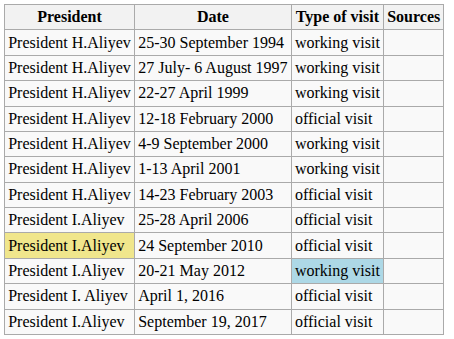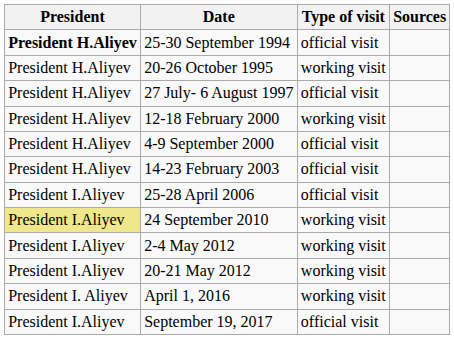25-30 September 1994 | President: normal -> bold
25-30 September 1994 | Type of visit: working visit -> official visit
+ row: President H.Aliyev | 20-26 October 1995 | working visit
27 July- 6 August 1997 | Type of visit: working visit -> official visit
- row: President H.Aliyev | 22-27 April 1999 | working visit
12-18 February 2000 | Type of visit: official visit -> working visit
4-9 September 2000 | Type of visit: working visit -> official visit
- row: President H.Aliyev | 1-13 April 2001 | working visit
24 September 2010 | Type of visit: official visit -> working visit
+ row: President I.Aliyev | 2-4 May 2012 | working visit
20-21 May 2012 | Type of visit: lightblue background -> no background
April 1, 2016 | Type of visit: official visit -> working visit
